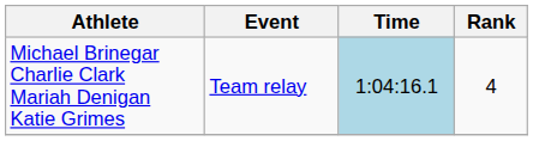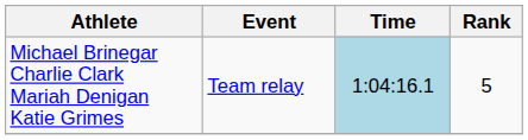Michael Brinegar Charlie Clark Mariah Denigan Katie Grimes | Rank: 4 -> 5
